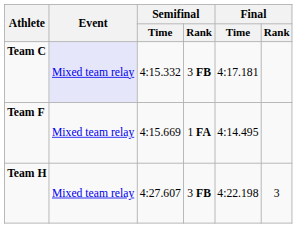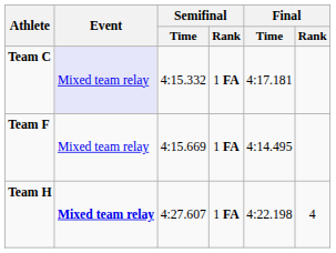Team C | Semifinal / Rank: 3 FB -> 1 FA
Team H | Event: normal -> bold
Team H | Semifinal / Rank: 3 FB -> 1 FA
Team H | Final / Rank: 3 -> 4
